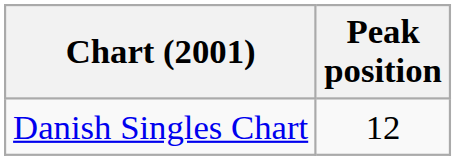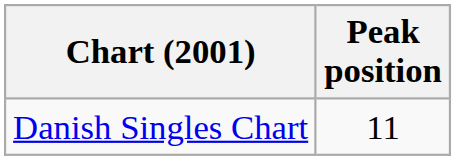Danish Singles Chart | Peak position: 12 -> 11
